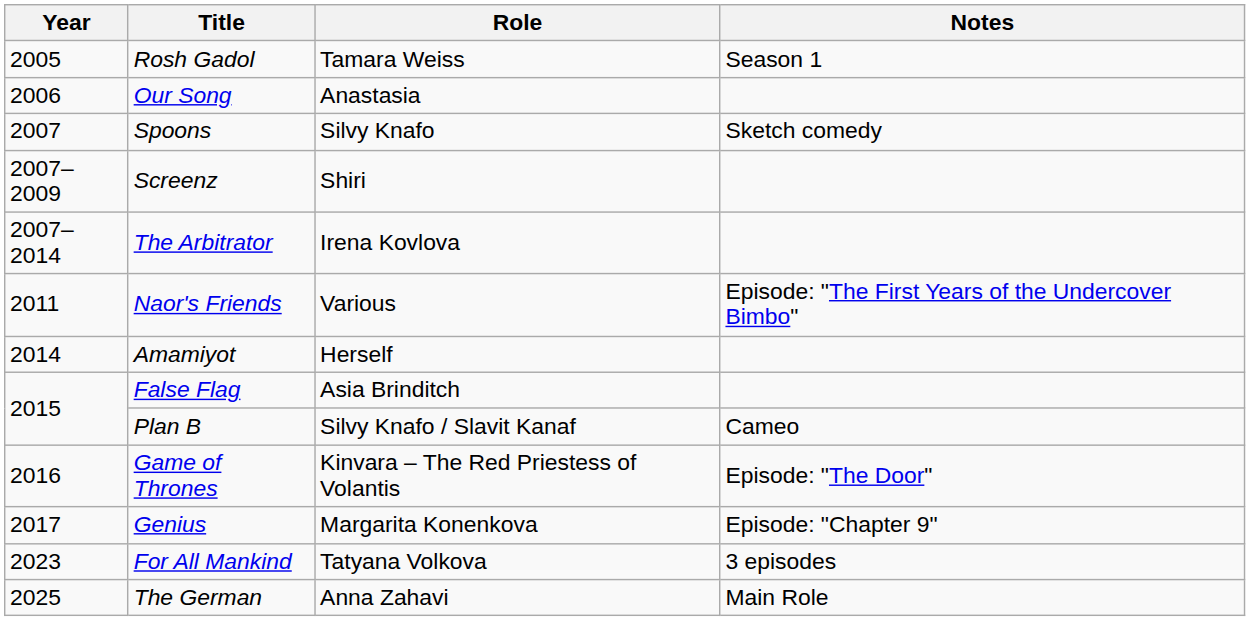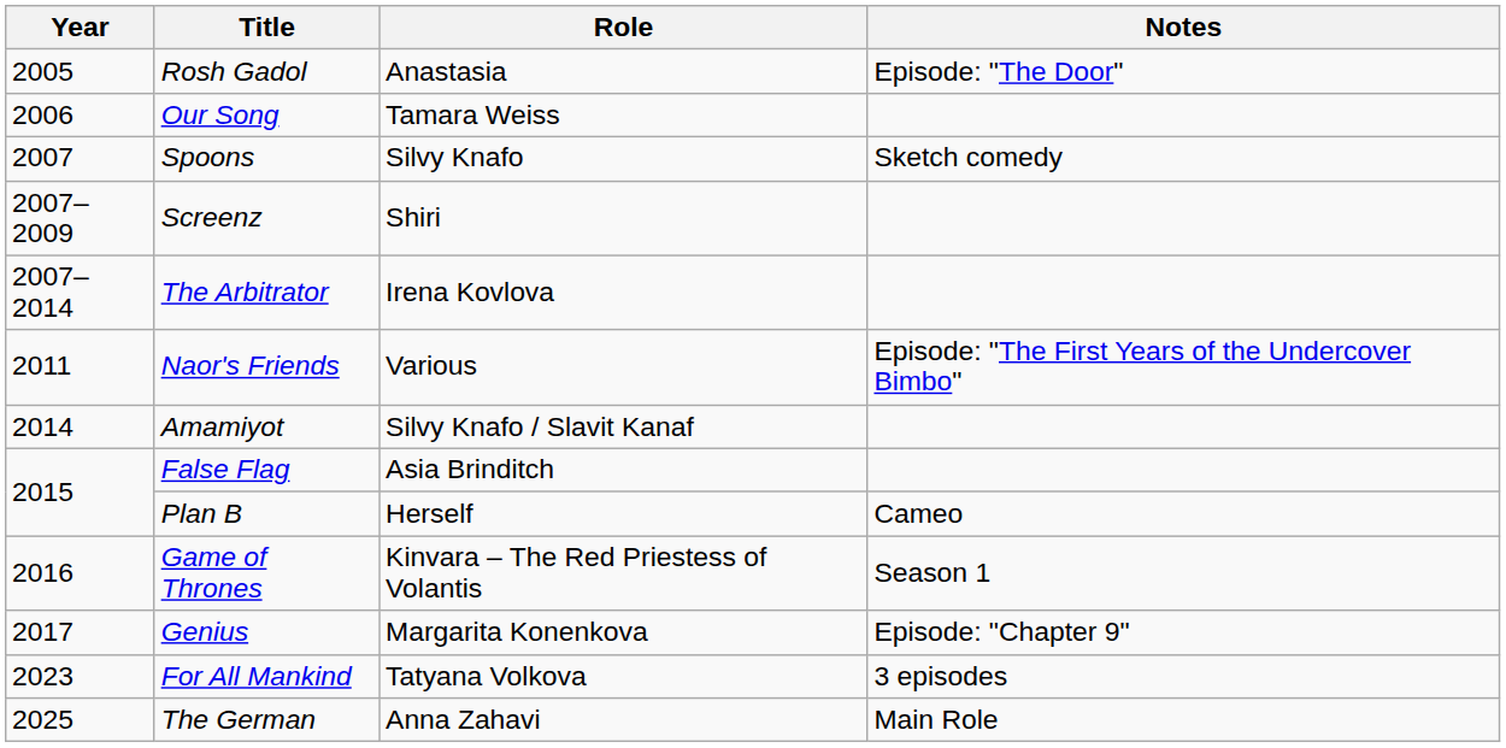Rosh Gadol | Role: Tamara Weiss -> Anastasia
Rosh Gadol | Notes: Season 1 -> Episode: "The Door"
Our Song | Role: Anastasia -> Tamara Weiss
Amamiyot | Role: Herself -> Silvy Knafo / Slavit Kanaf
Plan B | Role: Silvy Knafo / Slavit Kanaf -> Herself
Game of Thrones | Notes: Episode: "The Door" -> Season 1
